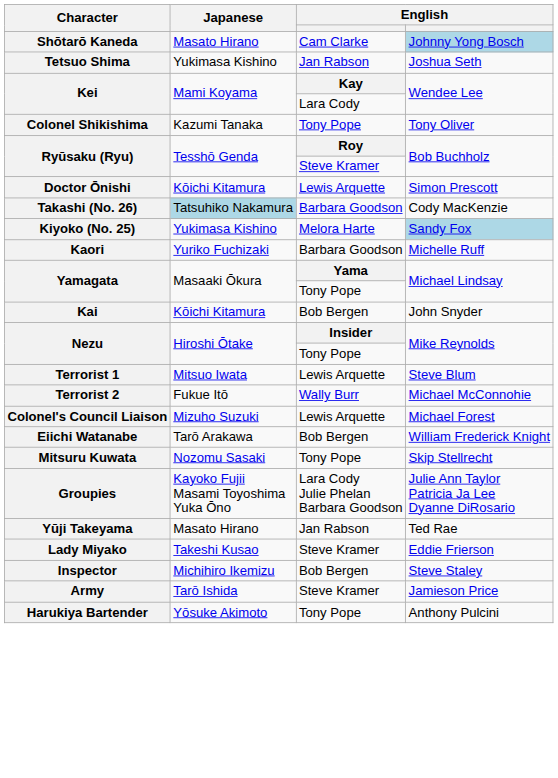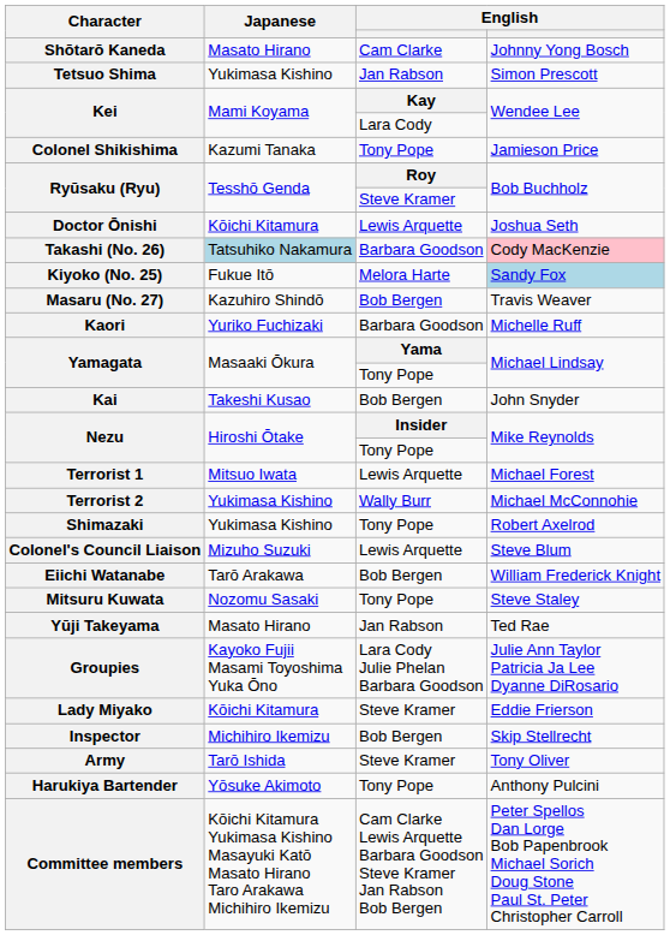Shōtarō Kaneda | column 4: lightblue background -> no background
Tetsuo Shima | column 4: Joshua Seth -> Simon Prescott
Colonel Shikishima | column 4: Tony Oliver -> Jamieson Price
Doctor Ōnishi | column 4: Simon Prescott -> Joshua Seth
Takashi (No. 26) | column 4: no background -> pink background
Kiyoko (No. 25) | Japanese: Yukimasa Kishino -> Fukue Itō
+ row: Masaru (No. 27) | Kazuhiro Shindō | Bob Bergen | Travis Weaver
Kai | Japanese: Kōichi Kitamura -> Takeshi Kusao
Terrorist 1 | column 4: Steve Blum -> Michael Forest
Terrorist 2 | Japanese: Fukue Itō -> Yukimasa Kishino
+ row: Shimazaki | Yukimasa Kishino | Tony Pope | Robert Axelrod
Colonel's Council Liaison | column 4: Michael Forest -> Steve Blum
Mitsuru Kuwata | column 4: Skip Stellrecht -> Steve Staley
rows swapped: Yūji Takeyama <-> Groupies
Lady Miyako | Japanese: Takeshi Kusao -> Kōichi Kitamura
Inspector | column 4: Steve Staley -> Skip Stellrecht
Army | column 4: Jamieson Price -> Tony Oliver
+ row: Committee members | Kōichi Kitamura Yukimasa Kishino Masayuki Katō Masato Hirano Taro Arakawa Michihiro Ikemizu | Cam Clarke Lewis Arquette Barbara Goodson Steve Kramer Jan Rabson Bob Bergen | Peter Spellos Dan Lorge Bob Papenbrook Michael Sorich Doug Stone Paul St. Peter Christopher Carroll
